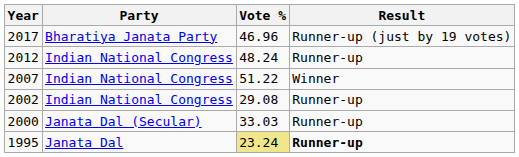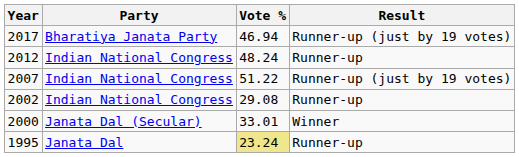2017 | Vote %: 46.96 -> 46.94
2007 | Result: Winner -> Runner-up (just by 19 votes)
2000 | Vote %: 33.03 -> 33.01
2000 | Result: Runner-up -> Winner
1995 | Result: bold -> normal
